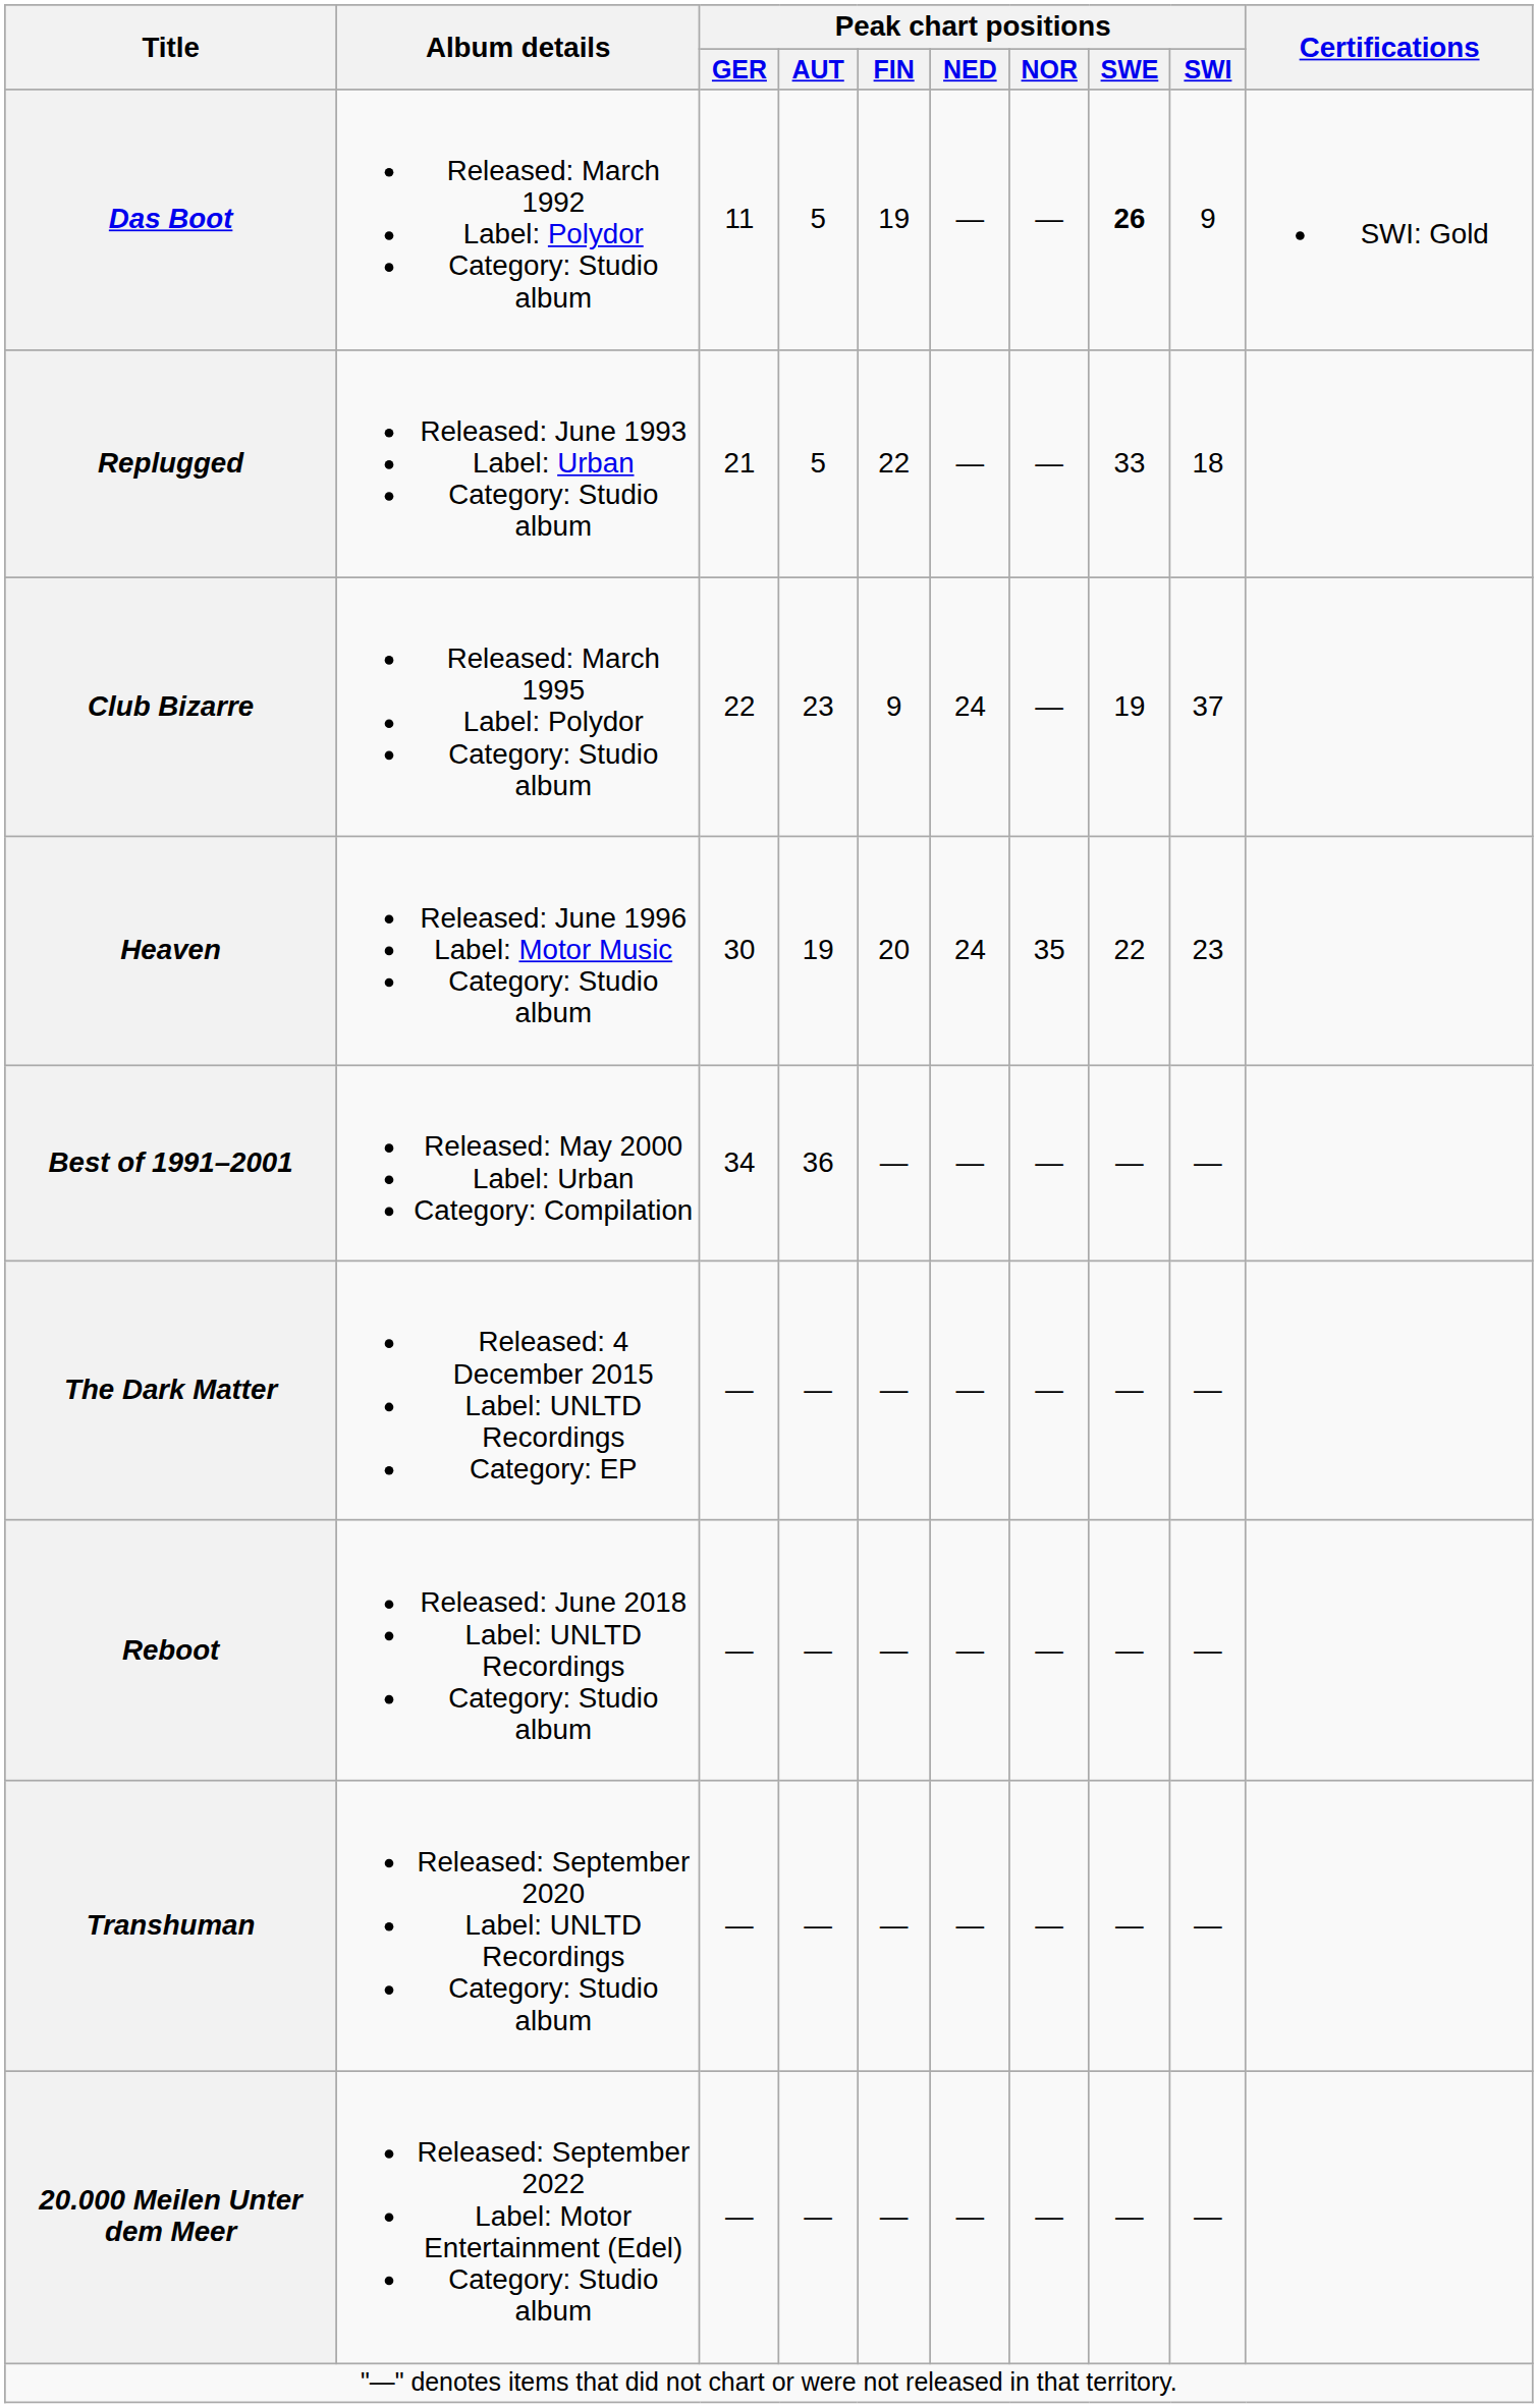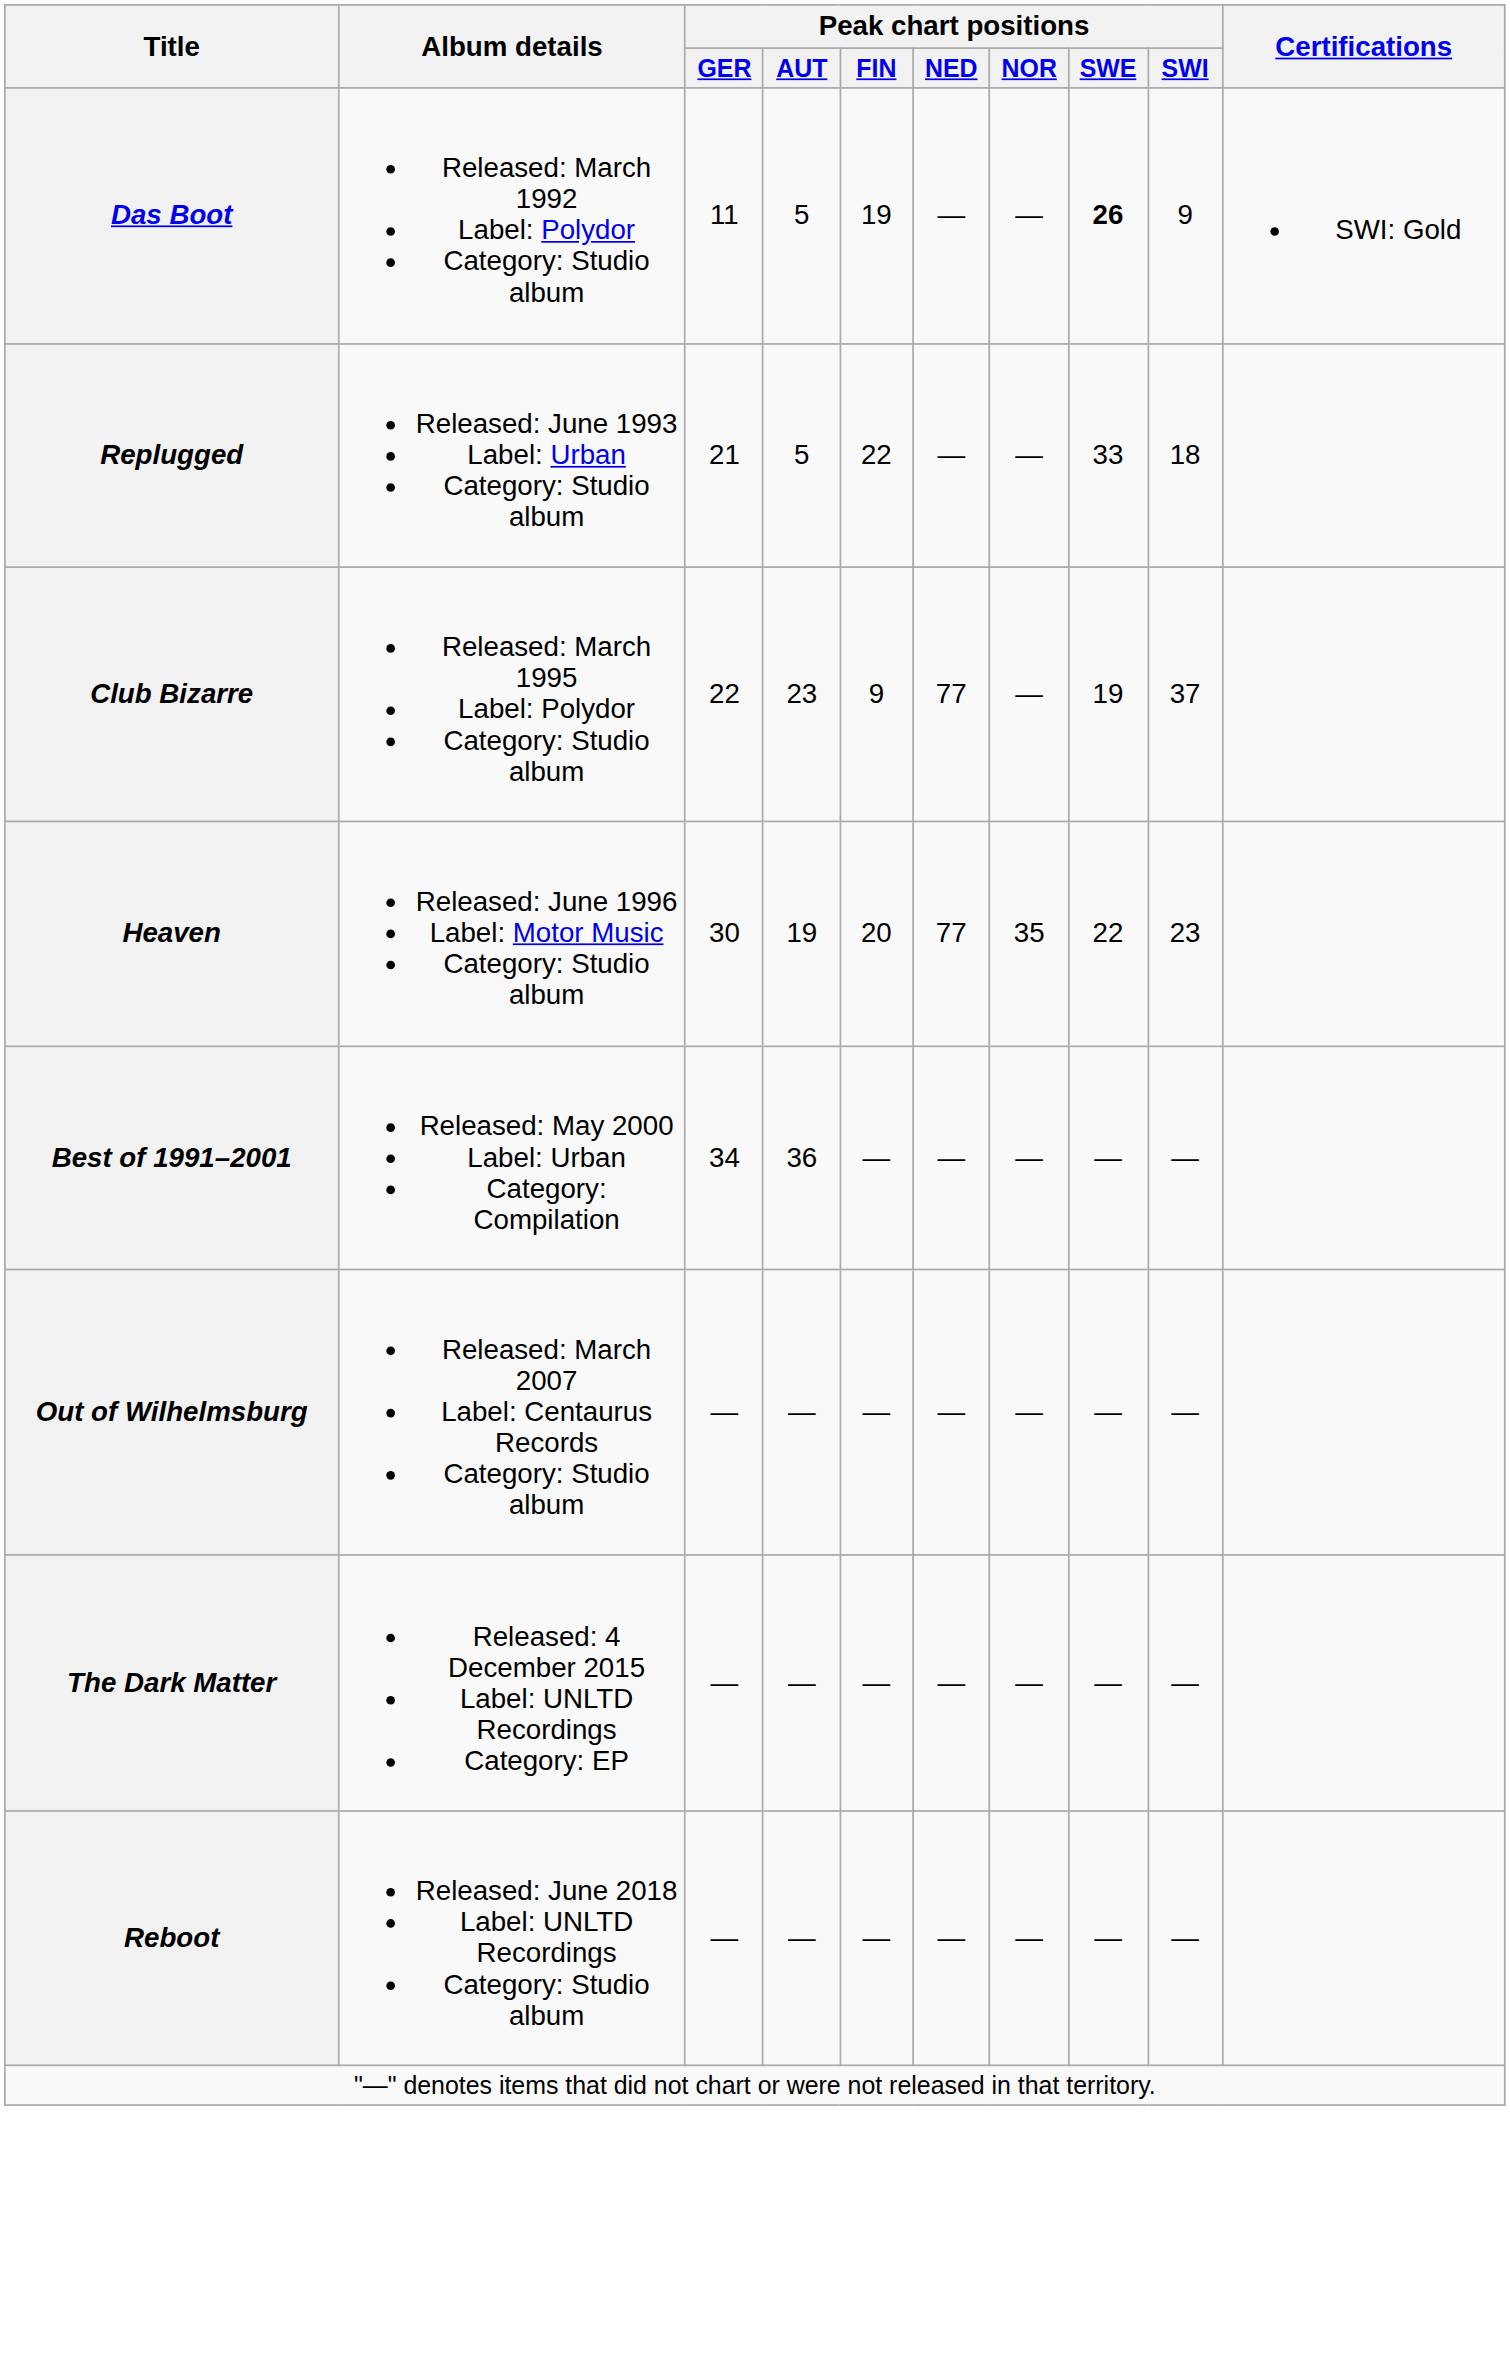Club Bizarre | Peak chart positions / NED: 24 -> 77
Heaven | Peak chart positions / NED: 24 -> 77
+ row: Out of Wilhelmsburg | Released: March 2007 Label: Centaurus Records Category: Studio album | — | — | — | — | — | — | —
- row: Transhuman | Released: September 2020 Label: UNLTD Recordings Category: Studio album | — | — | — | — | — | — | —
- row: 20.000 Meilen Unter dem Meer | Released: September 2022 Label: Motor Entertainment (Edel) Category: Studio album | — | — | — | — | — | — | —
